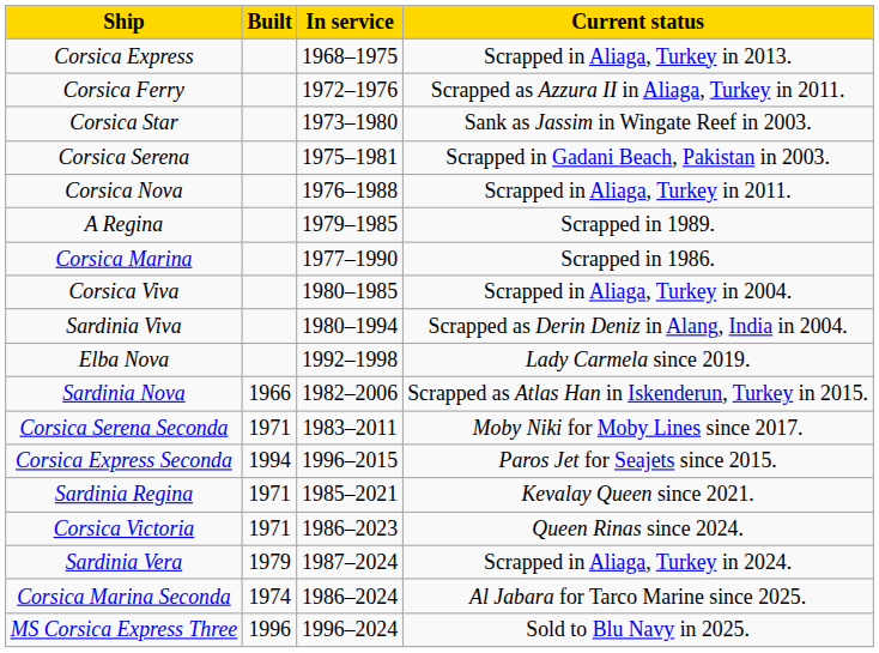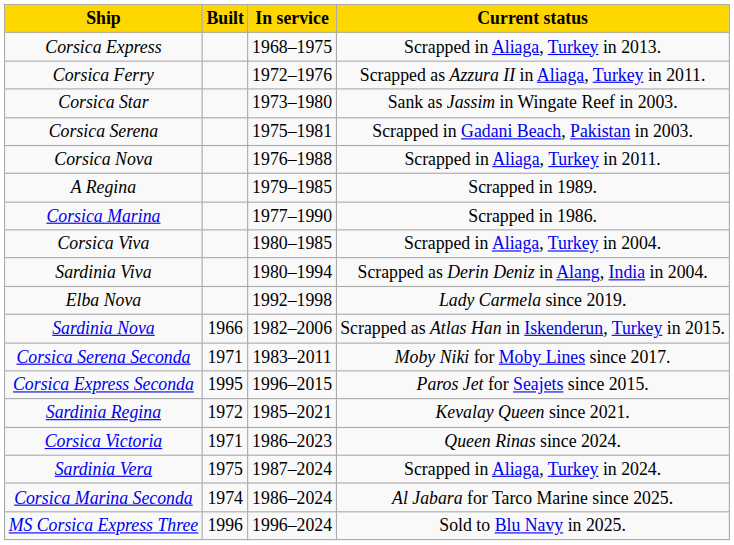Corsica Express Seconda | Built: 1994 -> 1995
Sardinia Regina | Built: 1971 -> 1972
Sardinia Vera | Built: 1979 -> 1975
